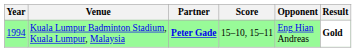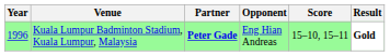columns swapped: Opponent <-> Score
Kuala Lumpur Badminton Stadium, Kuala Lumpur, Malaysia | Year: 1994 -> 1996
